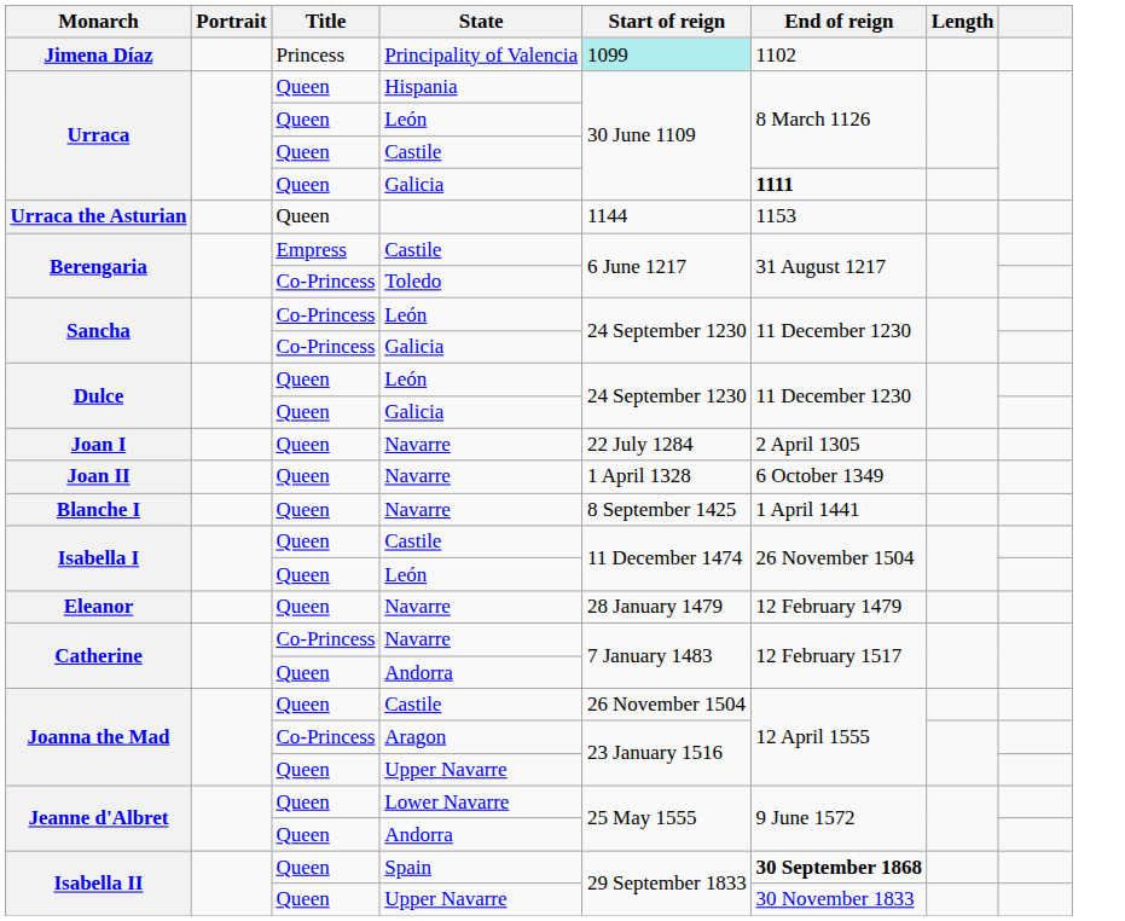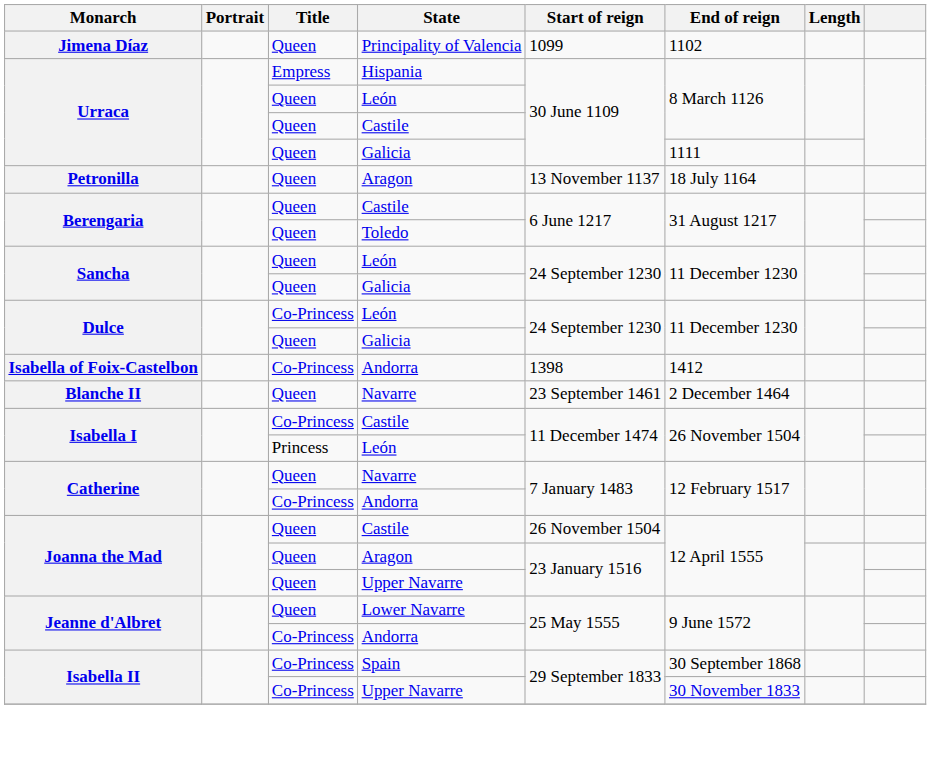Jimena Díaz | Title: Princess -> Queen
Jimena Díaz | Start of reign: paleturquoise background -> no background
Urraca / Hispania | Title: Queen -> Empress
Urraca / Galicia | End of reign: bold -> normal
+ row: Petronilla | Queen | Aragon | 13 November 1137 | 18 July 1164
- row: Urraca the Asturian | Queen | 1144 | 1153
Berengaria / Castile | Title: Empress -> Queen
Berengaria / Toledo | Title: Co-Princess -> Queen
Sancha / León | Title: Co-Princess -> Queen
Sancha / Galicia | Title: Co-Princess -> Queen
Dulce / León | Title: Queen -> Co-Princess
- row: Joan I | Queen | Navarre | 22 July 1284 | 2 April 1305
- row: Joan II | Queen | Navarre | 1 April 1328 | 6 October 1349
+ row: Isabella of Foix-Castelbon | Co-Princess | Andorra | 1398 | 1412
- row: Blanche I | Queen | Navarre | 8 September 1425 | 1 April 1441
+ row: Blanche II | Queen | Navarre | 23 September 1461 | 2 December 1464
Isabella I / Castile | Title: Queen -> Co-Princess
Isabella I / León | Title: Queen -> Princess
- row: Eleanor | Queen | Navarre | 28 January 1479 | 12 February 1479
Catherine / Navarre | Title: Co-Princess -> Queen
Catherine / Andorra | Title: Queen -> Co-Princess
Joanna the Mad / Aragon | Title: Co-Princess -> Queen
Jeanne d'Albret / Andorra | Title: Queen -> Co-Princess
Isabella II / Spain | Title: Queen -> Co-Princess
Isabella II / Spain | End of reign: bold -> normal
Isabella II / Upper Navarre | Title: Queen -> Co-Princess
